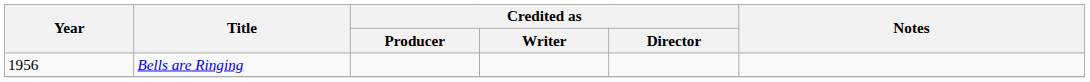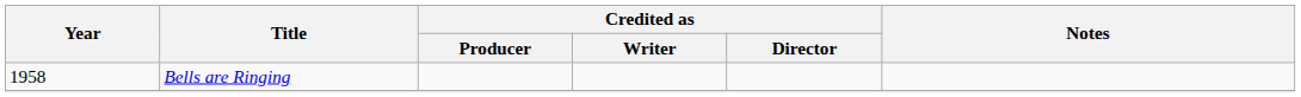Bells are Ringing | Year: 1956 -> 1958
